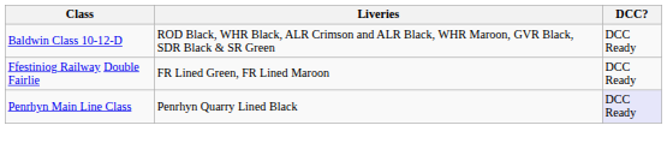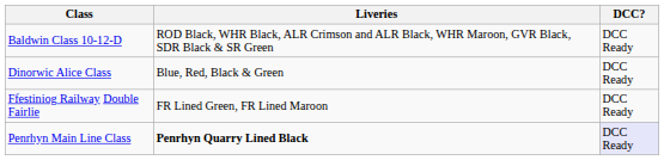+ row: Dinorwic Alice Class | Blue, Red, Black & Green | DCC Ready
Penrhyn Main Line Class | Liveries: normal -> bold
